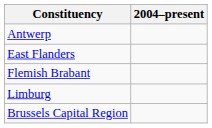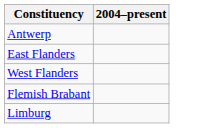+ row: West Flanders
- row: Brussels Capital Region
